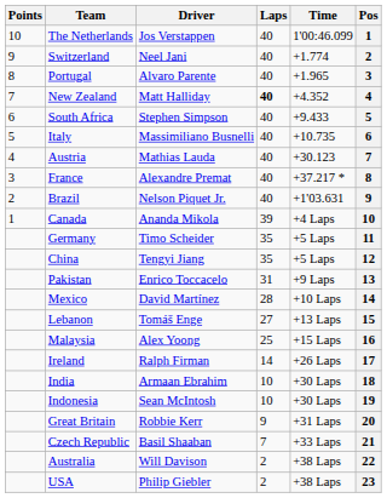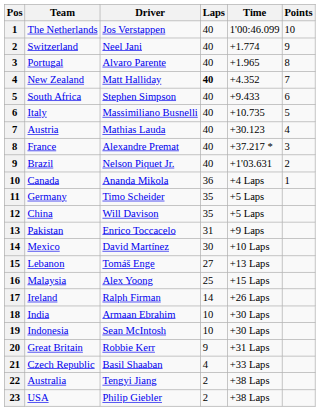columns swapped: Pos <-> Points
Canada | Laps: 39 -> 36
China | Driver: Tengyi Jiang -> Will Davison
Mexico | Laps: 28 -> 30
Czech Republic | Laps: 7 -> 4
Australia | Driver: Will Davison -> Tengyi Jiang
